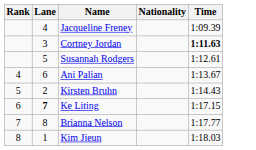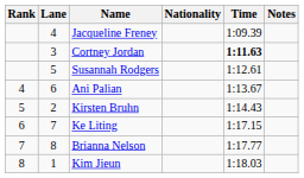+ column: Notes
Ke Liting | Lane: bold -> normal
